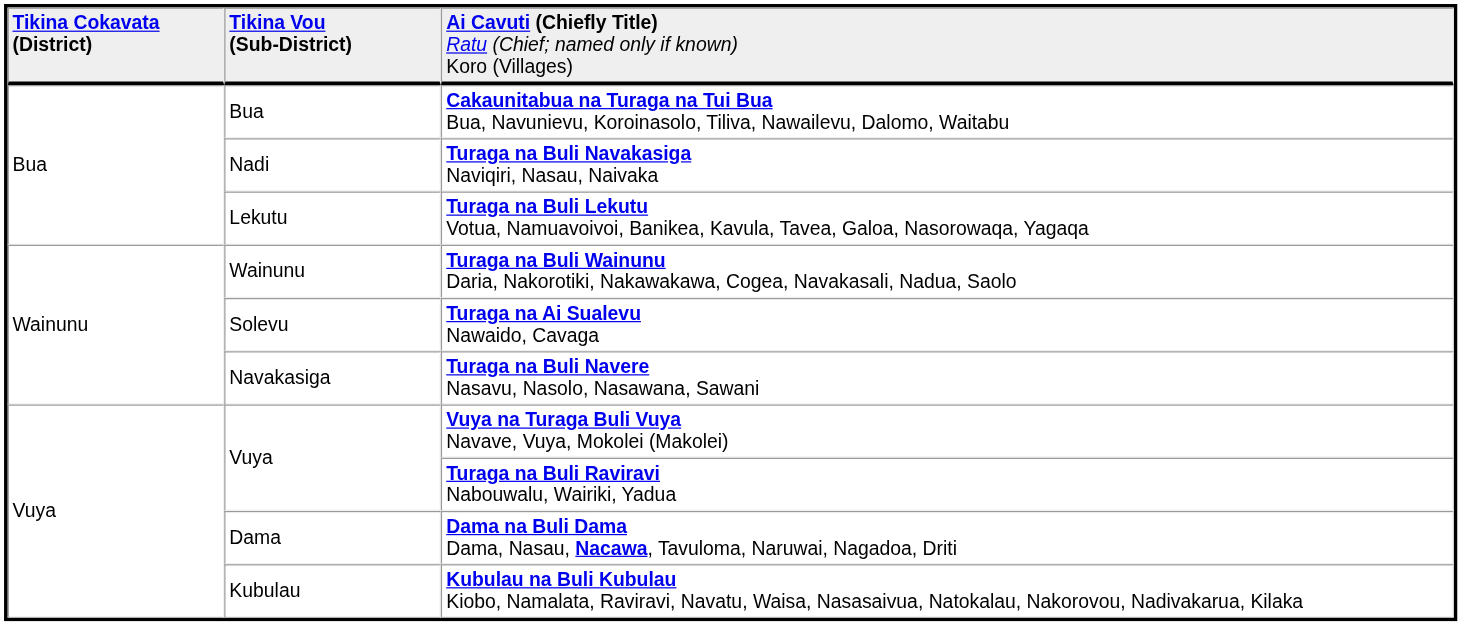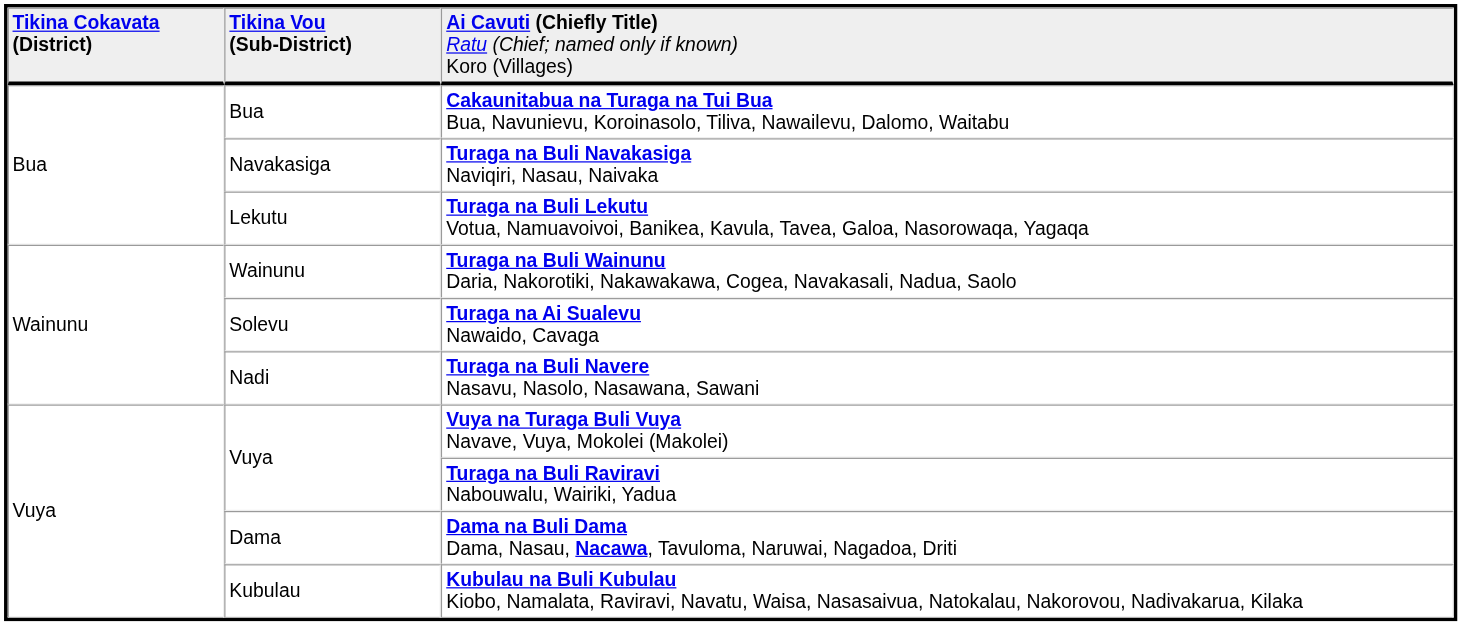Turaga na Buli Navakasiga Naviqiri, Nasau, Naivaka | column 2: Nadi -> Navakasiga
Turaga na Buli Navere Nasavu, Nasolo, Nasawana, Sawani | column 2: Navakasiga -> Nadi
